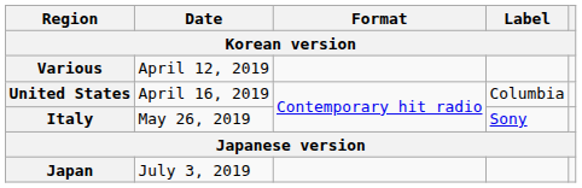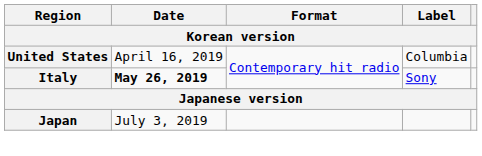- row: Various | April 12, 2019
Italy | Date: normal -> bold
